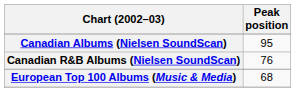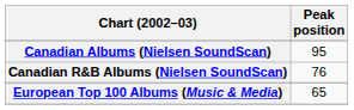European Top 100 Albums (Music & Media) | Peak position: 68 -> 65
